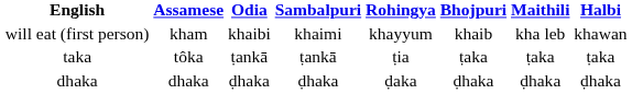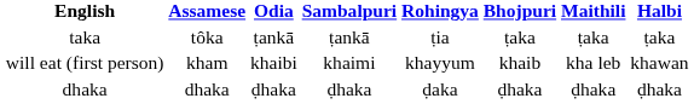rows swapped: will eat (first person) <-> taka
